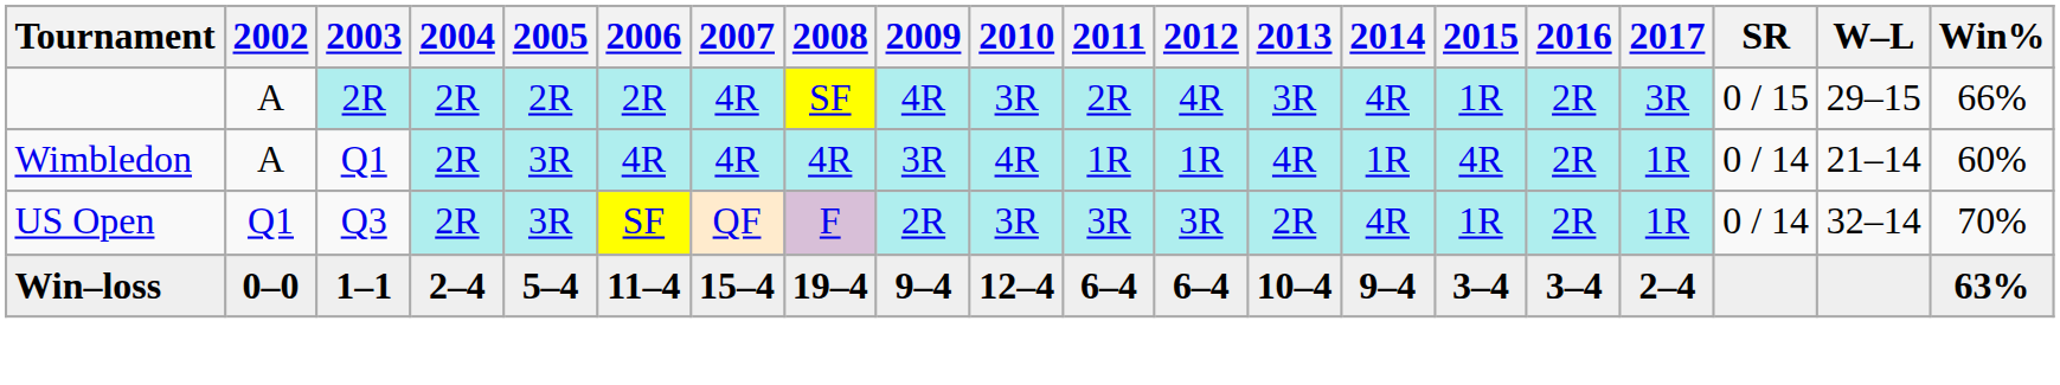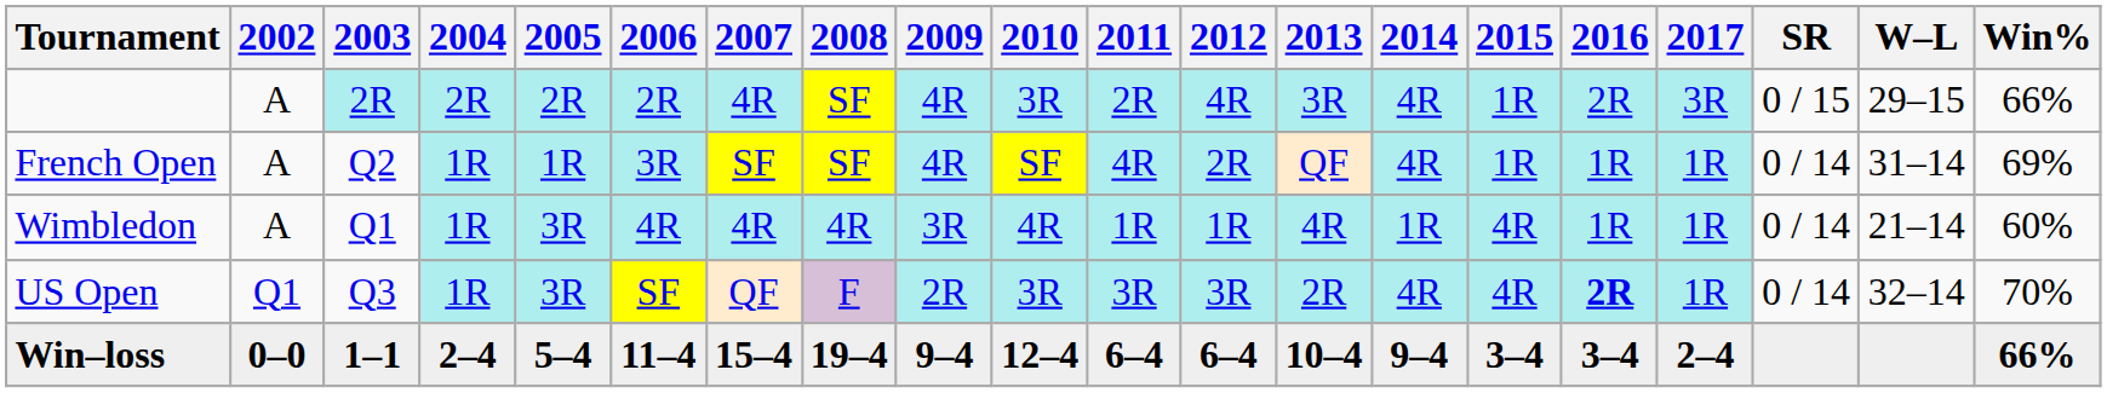+ row: French Open | A | Q2 | 1R | 1R | 3R | SF | SF | 4R | SF | 4R | 2R | QF | 4R | 1R | 1R | 1R | 0 / 14 | 31–14 | 69%
Wimbledon | 2004: 2R -> 1R
Wimbledon | 2016: 2R -> 1R
US Open | 2004: 2R -> 1R
US Open | 2015: 1R -> 4R
US Open | 2016: normal -> bold
Win–loss | Win%: 63% -> 66%
